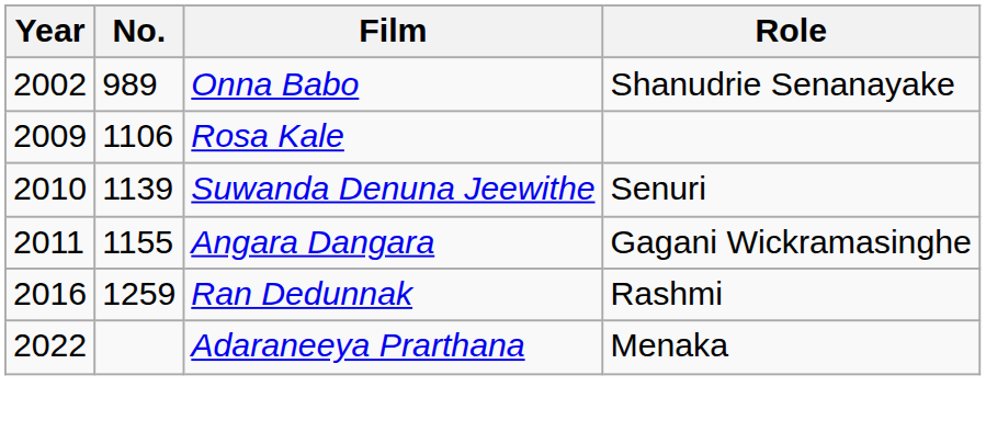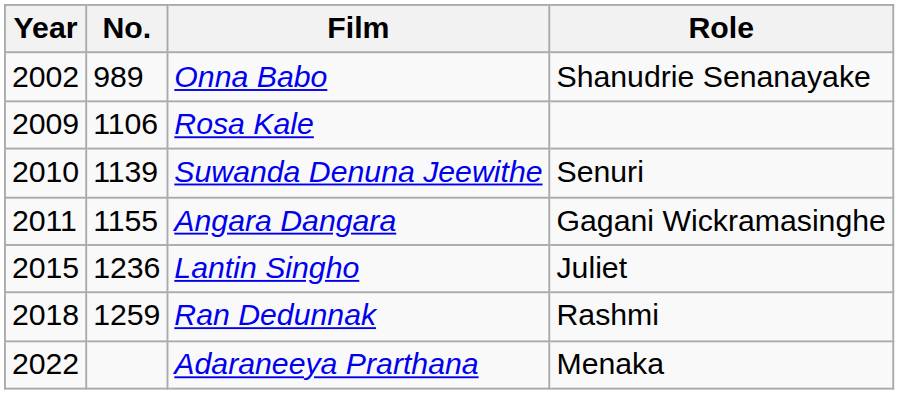+ row: 2015 | 1236 | Lantin Singho | Juliet
Ran Dedunnak | Year: 2016 -> 2018
